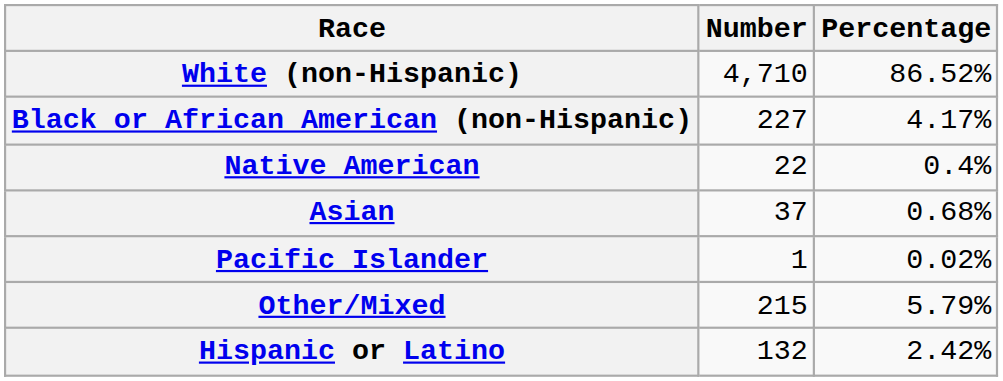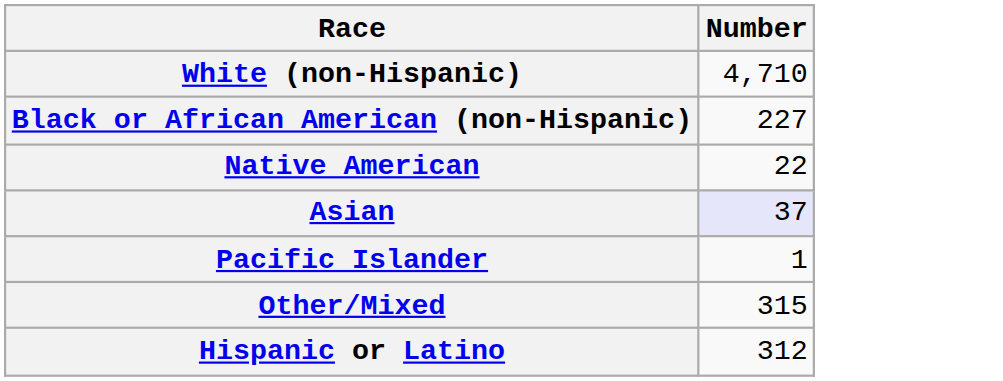- column: Percentage | 86.52% | 4.17% | 0.4% | 0.68% | 0.02% | 5.79% | 2.42%
Asian | Number: no background -> lavender background
Other/Mixed | Number: 215 -> 315
Hispanic or Latino | Number: 132 -> 312
